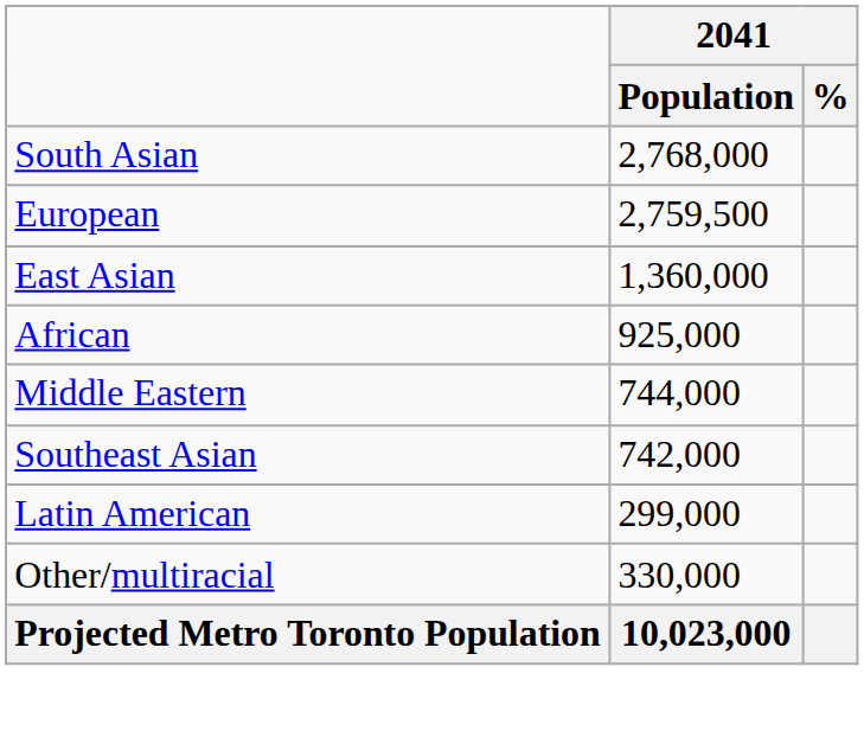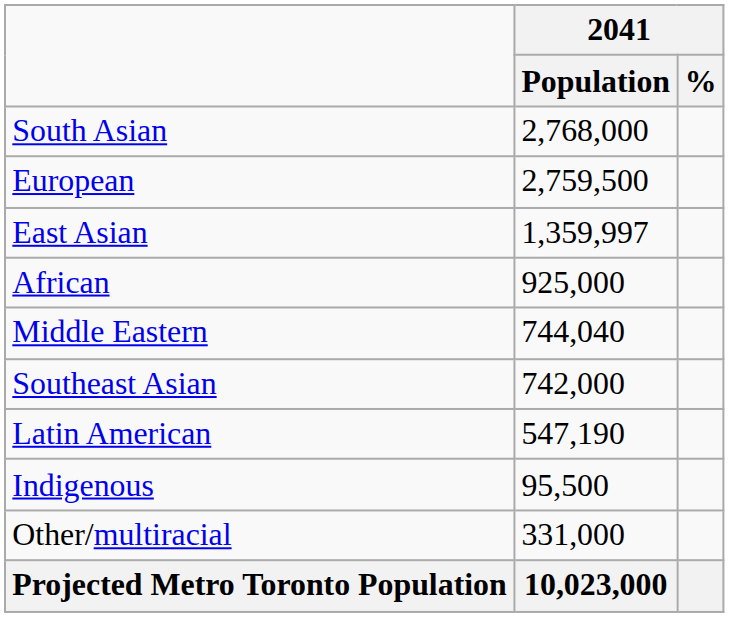East Asian | 2041 / Population: 1,360,000 -> 1,359,997
Middle Eastern | 2041 / Population: 744,000 -> 744,040
Latin American | 2041 / Population: 299,000 -> 547,190
+ row: Indigenous | 95,500
Other/multiracial | 2041 / Population: 330,000 -> 331,000
